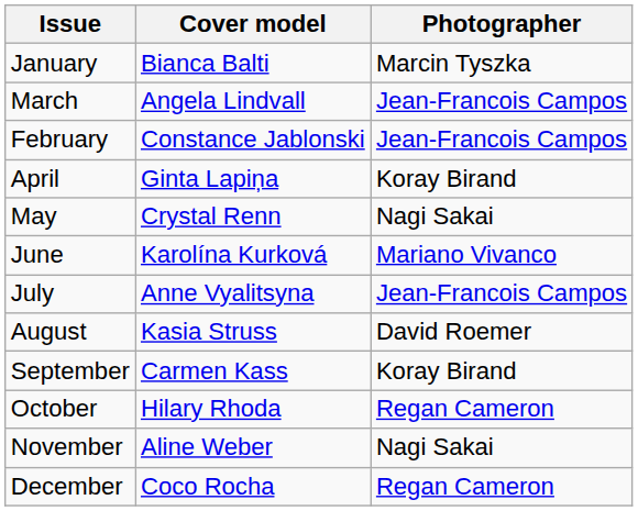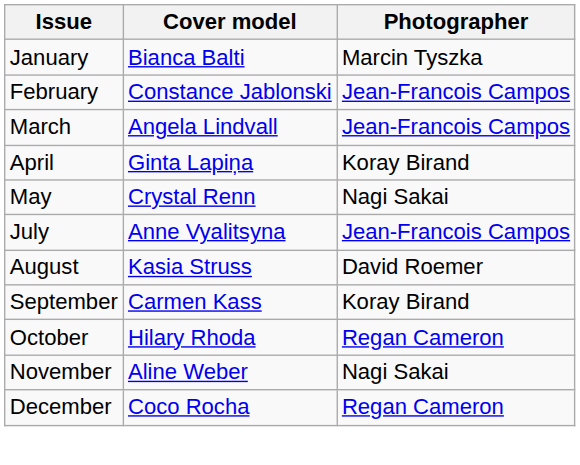rows swapped: February <-> March
- row: June | Karolína Kurková | Mariano Vivanco
